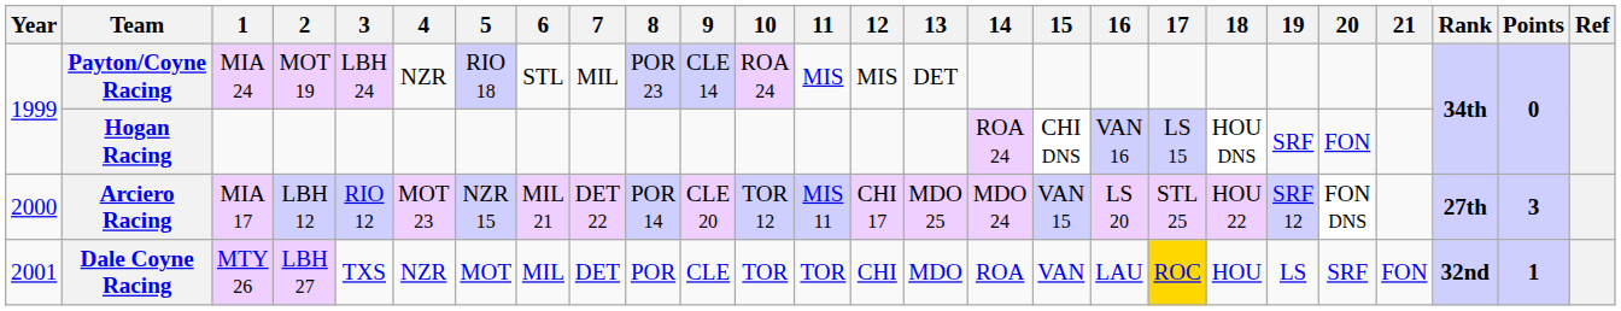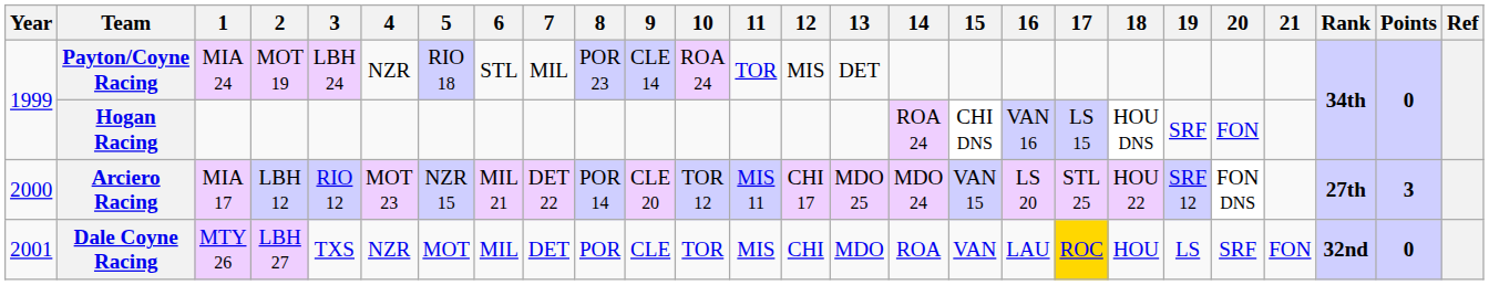Payton/Coyne Racing | 11: MIS -> TOR
Dale Coyne Racing | 11: TOR -> MIS
Dale Coyne Racing | Points: 1 -> 0
